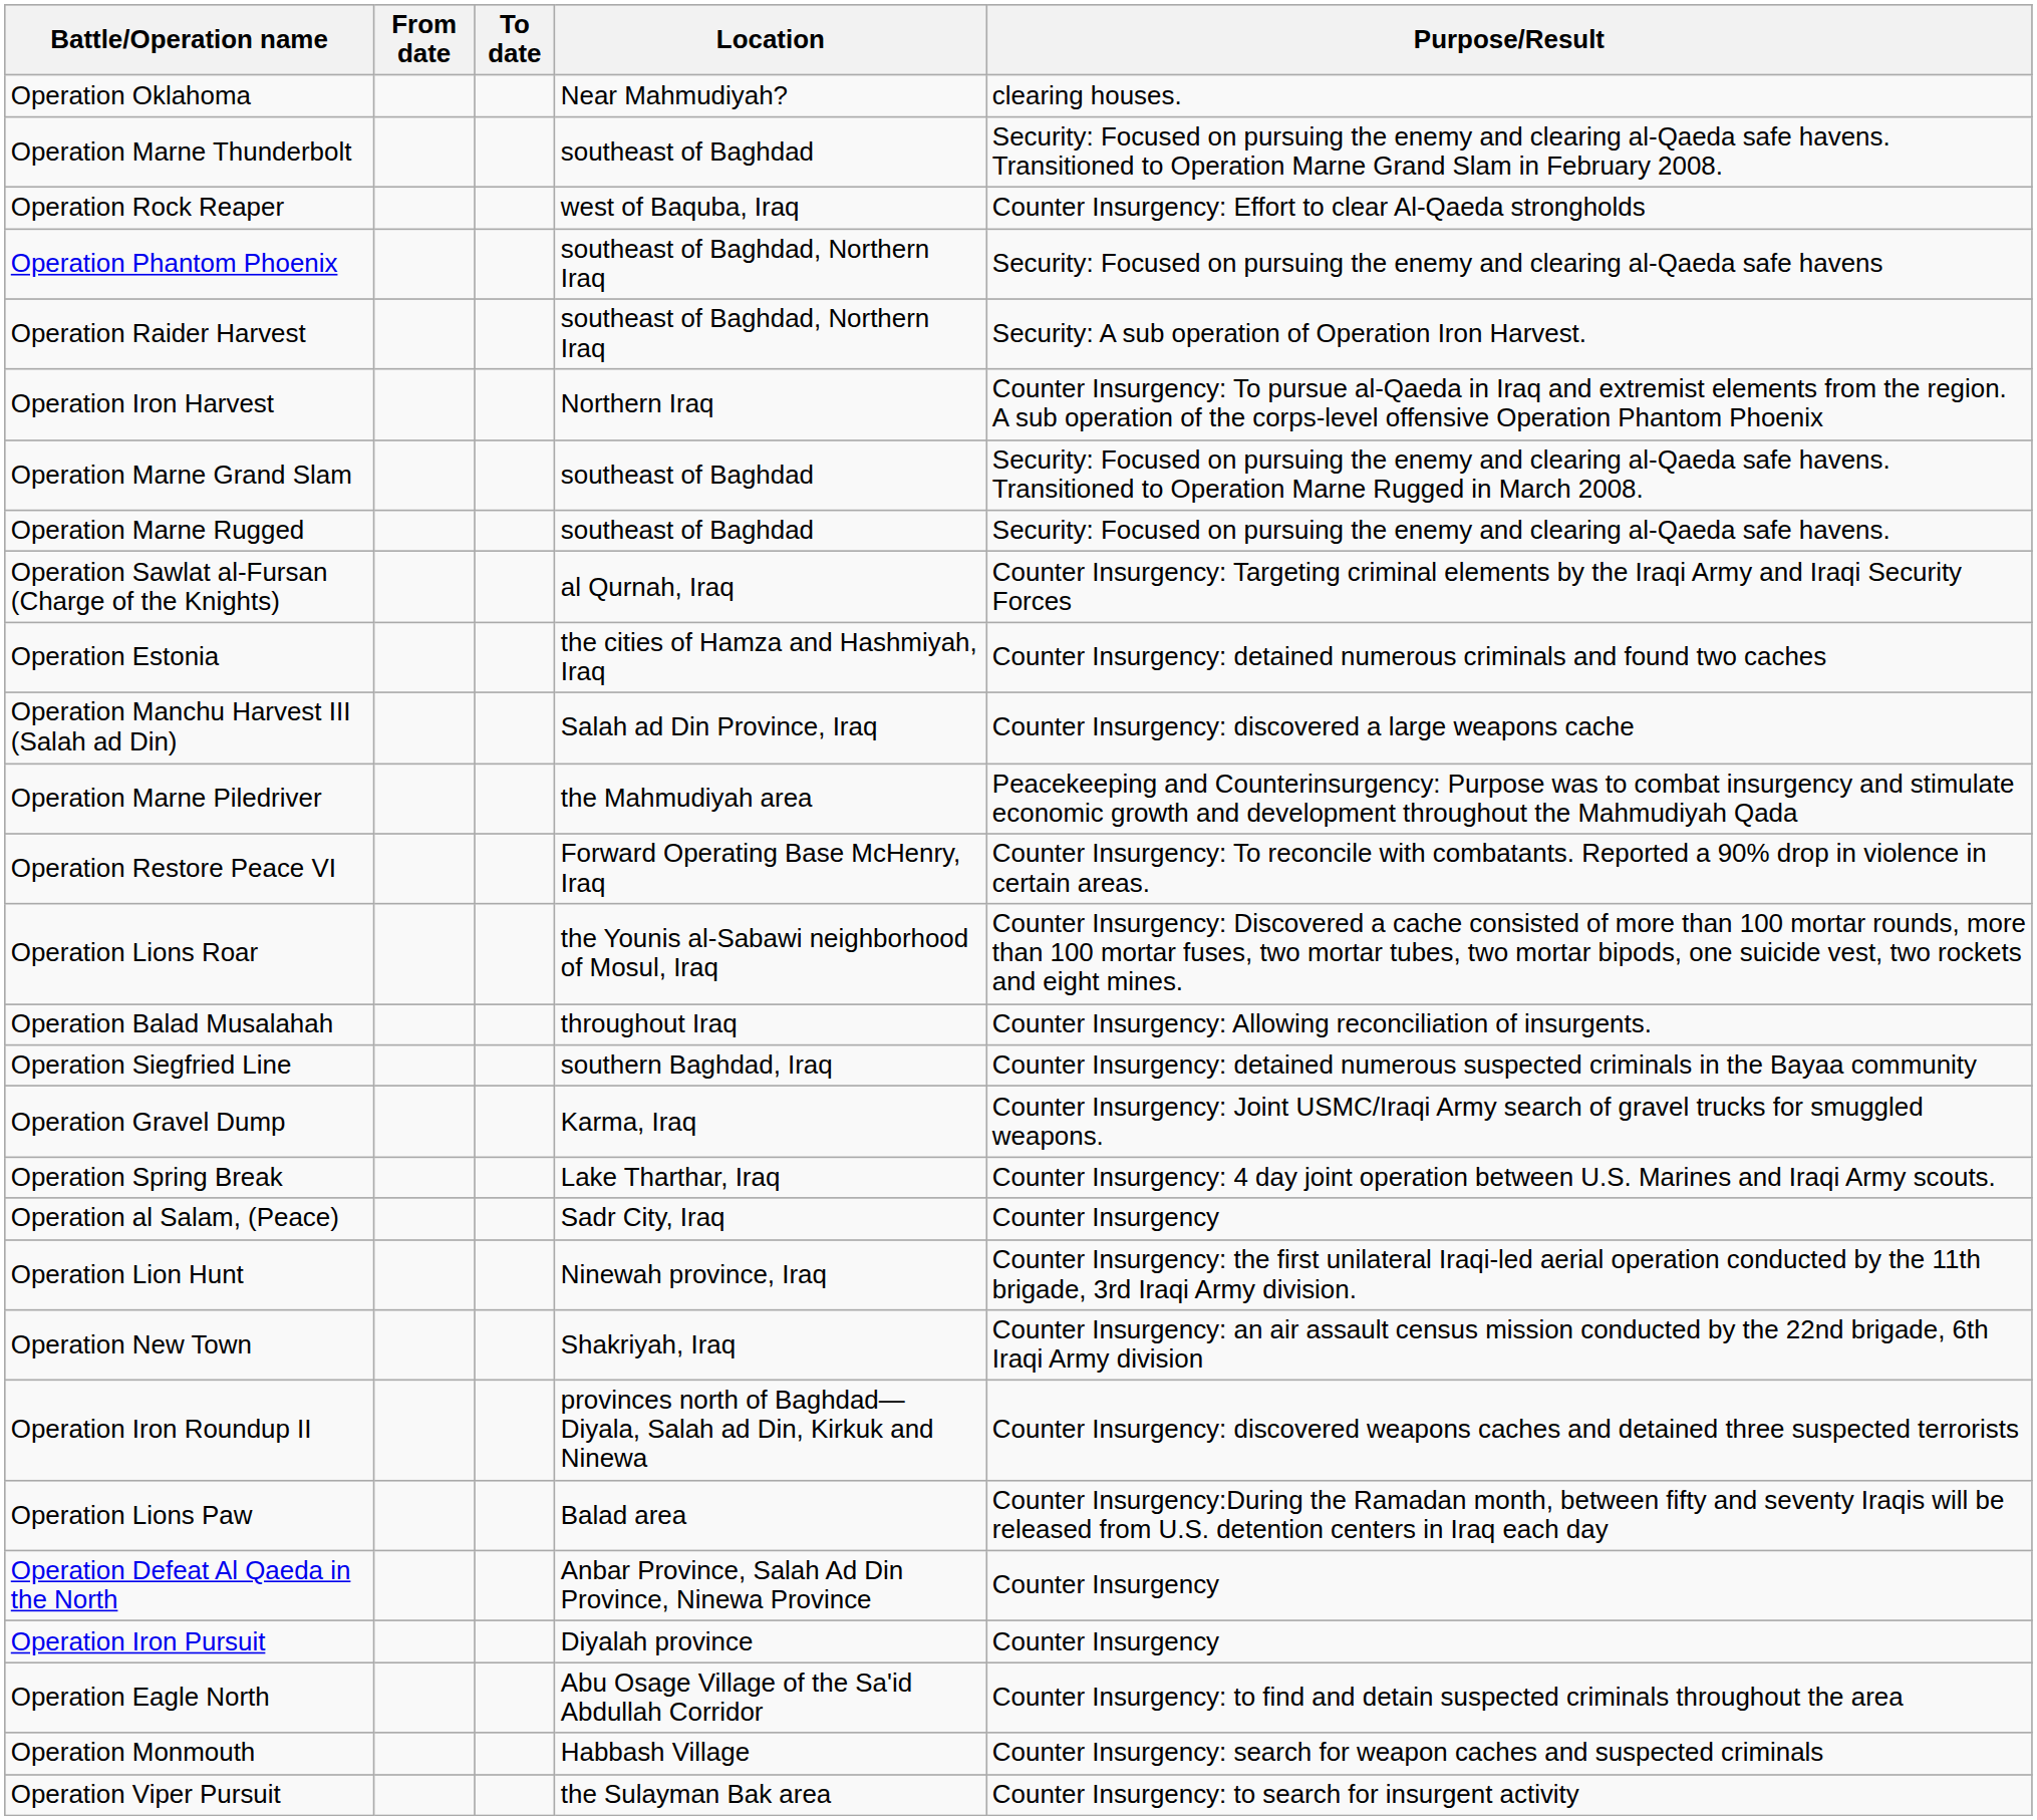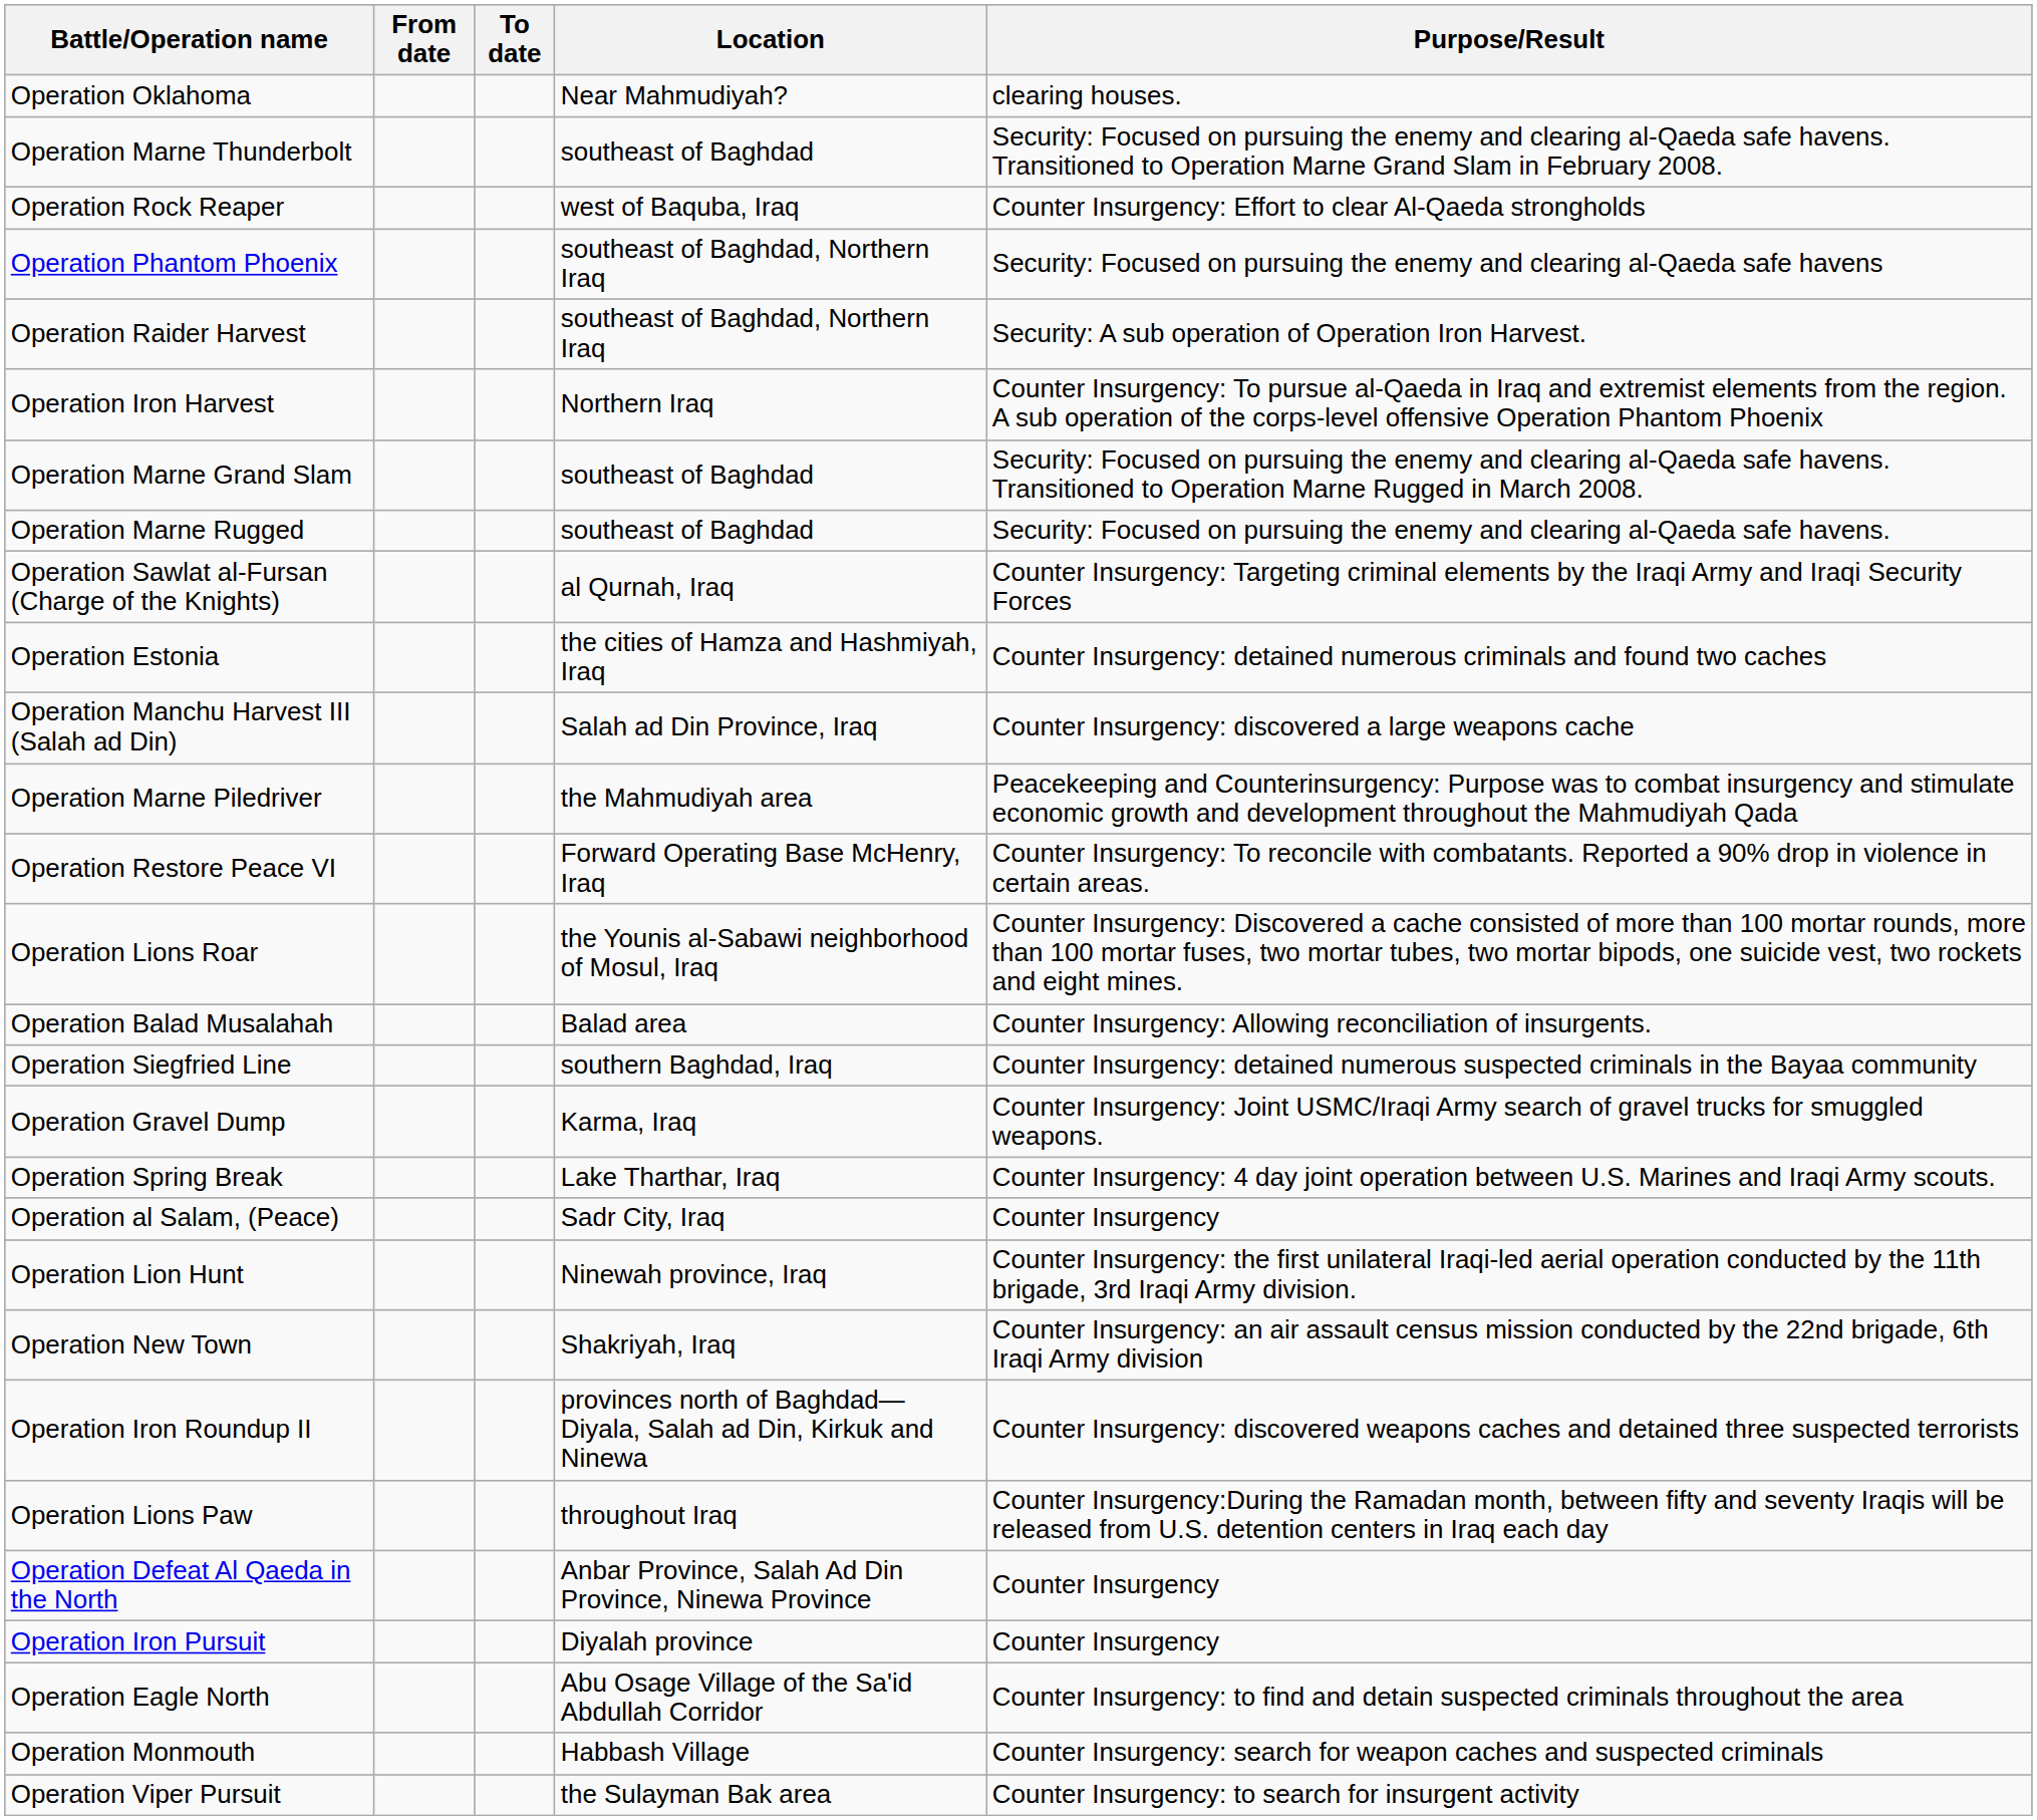Operation Balad Musalahah | Location: throughout Iraq -> Balad area
Operation Lions Paw | Location: Balad area -> throughout Iraq
